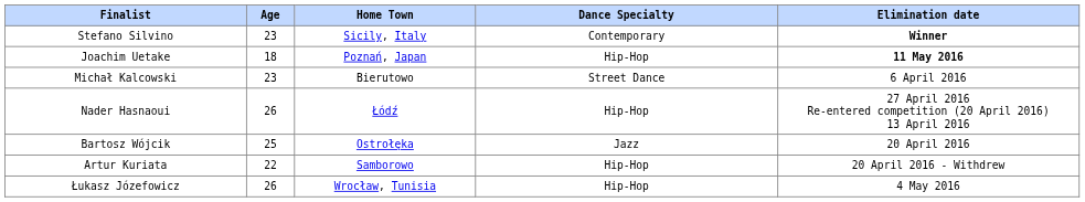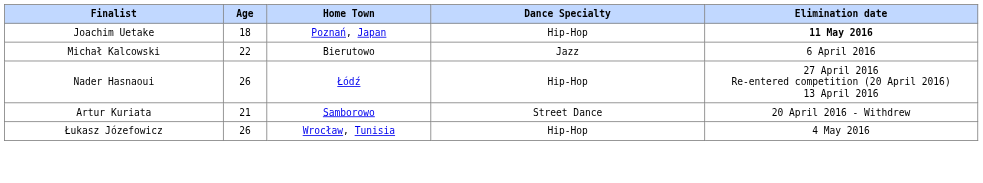- row: Stefano Silvino | 23 | Sicily, Italy | Contemporary | Winner
Michał Kalcowski | Age: 23 -> 22
Michał Kalcowski | Dance Specialty: Street Dance -> Jazz
- row: Bartosz Wójcik | 25 | Ostrołęka | Jazz | 20 April 2016
Artur Kuriata | Age: 22 -> 21
Artur Kuriata | Dance Specialty: Hip-Hop -> Street Dance
